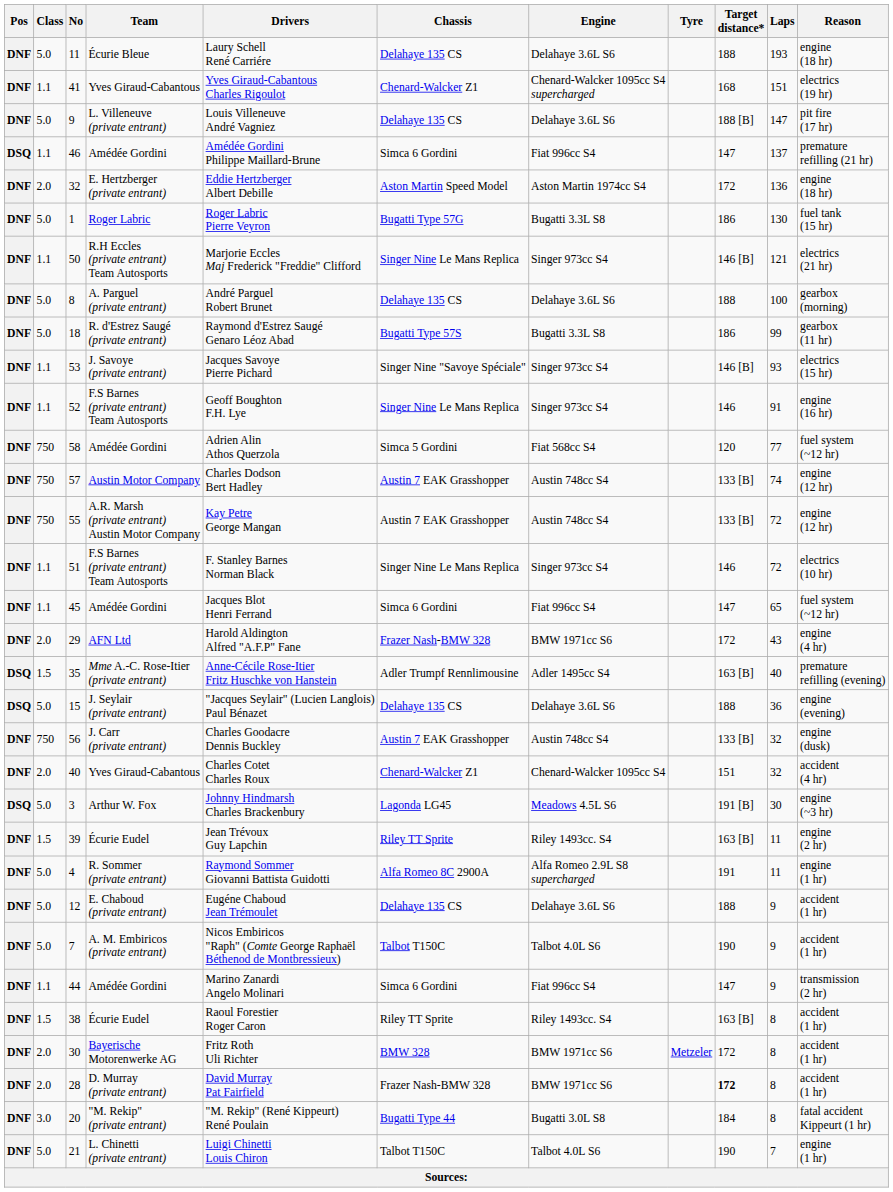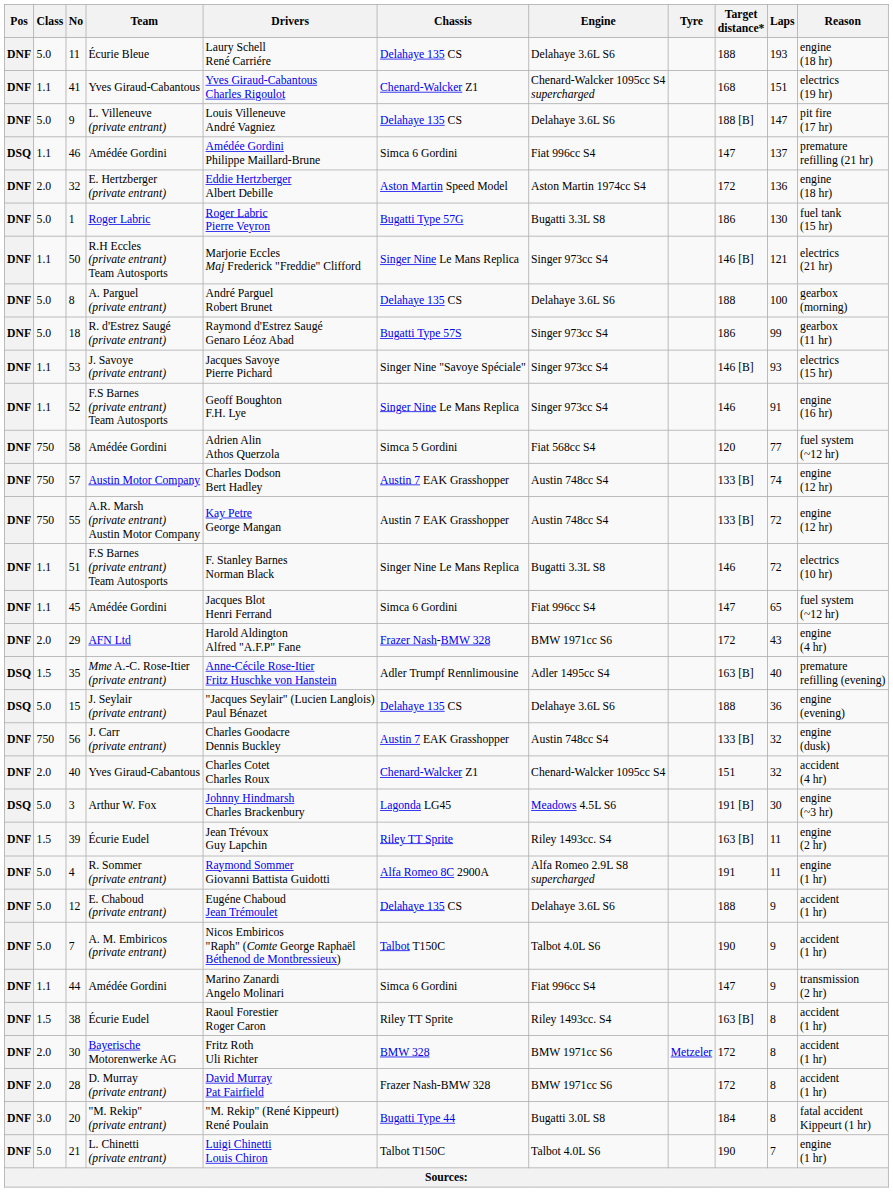18 | Engine: Bugatti 3.3L S8 -> Singer 973cc S4
51 | Engine: Singer 973cc S4 -> Bugatti 3.3L S8
28 | Target distance*: bold -> normal
